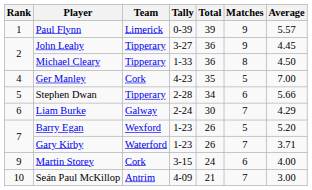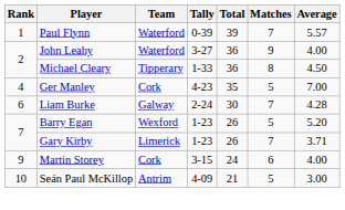Paul Flynn | Team: Limerick -> Waterford
Paul Flynn | Matches: 9 -> 7
John Leahy | Team: Tipperary -> Waterford
John Leahy | Average: 4.45 -> 4.00
- row: 5 | Stephen Dwan | Tipperary | 2-28 | 34 | 6 | 5.66
Liam Burke | Average: 4.29 -> 4.28
Gary Kirby | Team: Waterford -> Limerick
Seán Paul McKillop | Matches: 7 -> 5
